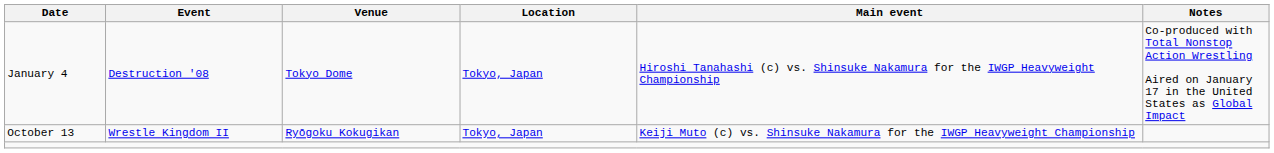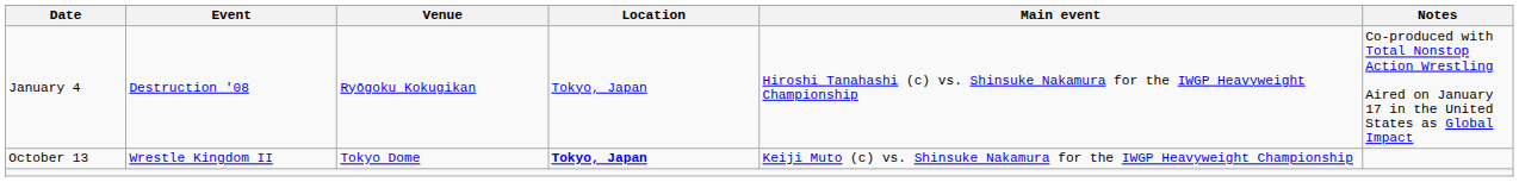January 4 | Venue: Tokyo Dome -> Ryōgoku Kokugikan
October 13 | Venue: Ryōgoku Kokugikan -> Tokyo Dome
October 13 | Location: normal -> bold
